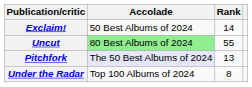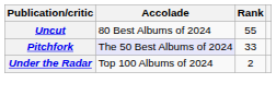- row: Exclaim! | 50 Best Albums of 2024 | 14
Uncut | Accolade: lightgreen background -> no background
Pitchfork | Rank: 13 -> 33
Under the Radar | Rank: 8 -> 2
